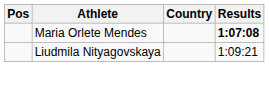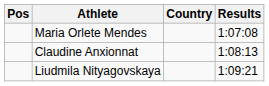Maria Orlete Mendes | Results: bold -> normal
+ row: Claudine Anxionnat | 1:08:13
